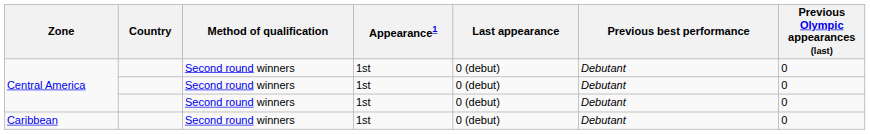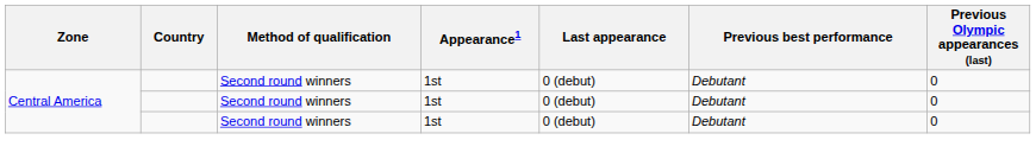- row: Caribbean | Second round winners | 1st | 0 (debut) | Debutant | 0
